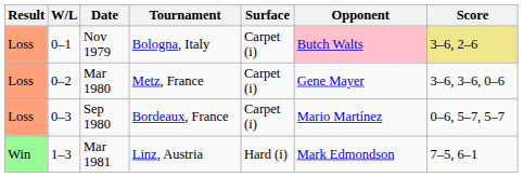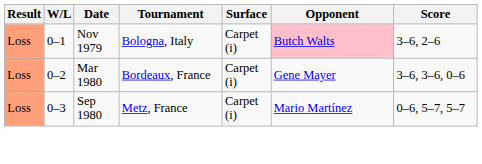Nov 1979 | Score: khaki background -> no background
Mar 1980 | Tournament: Metz, France -> Bordeaux, France
Sep 1980 | Tournament: Bordeaux, France -> Metz, France
- row: Win | 1–3 | Mar 1981 | Linz, Austria | Hard (i) | Mark Edmondson | 7–5, 6–1
